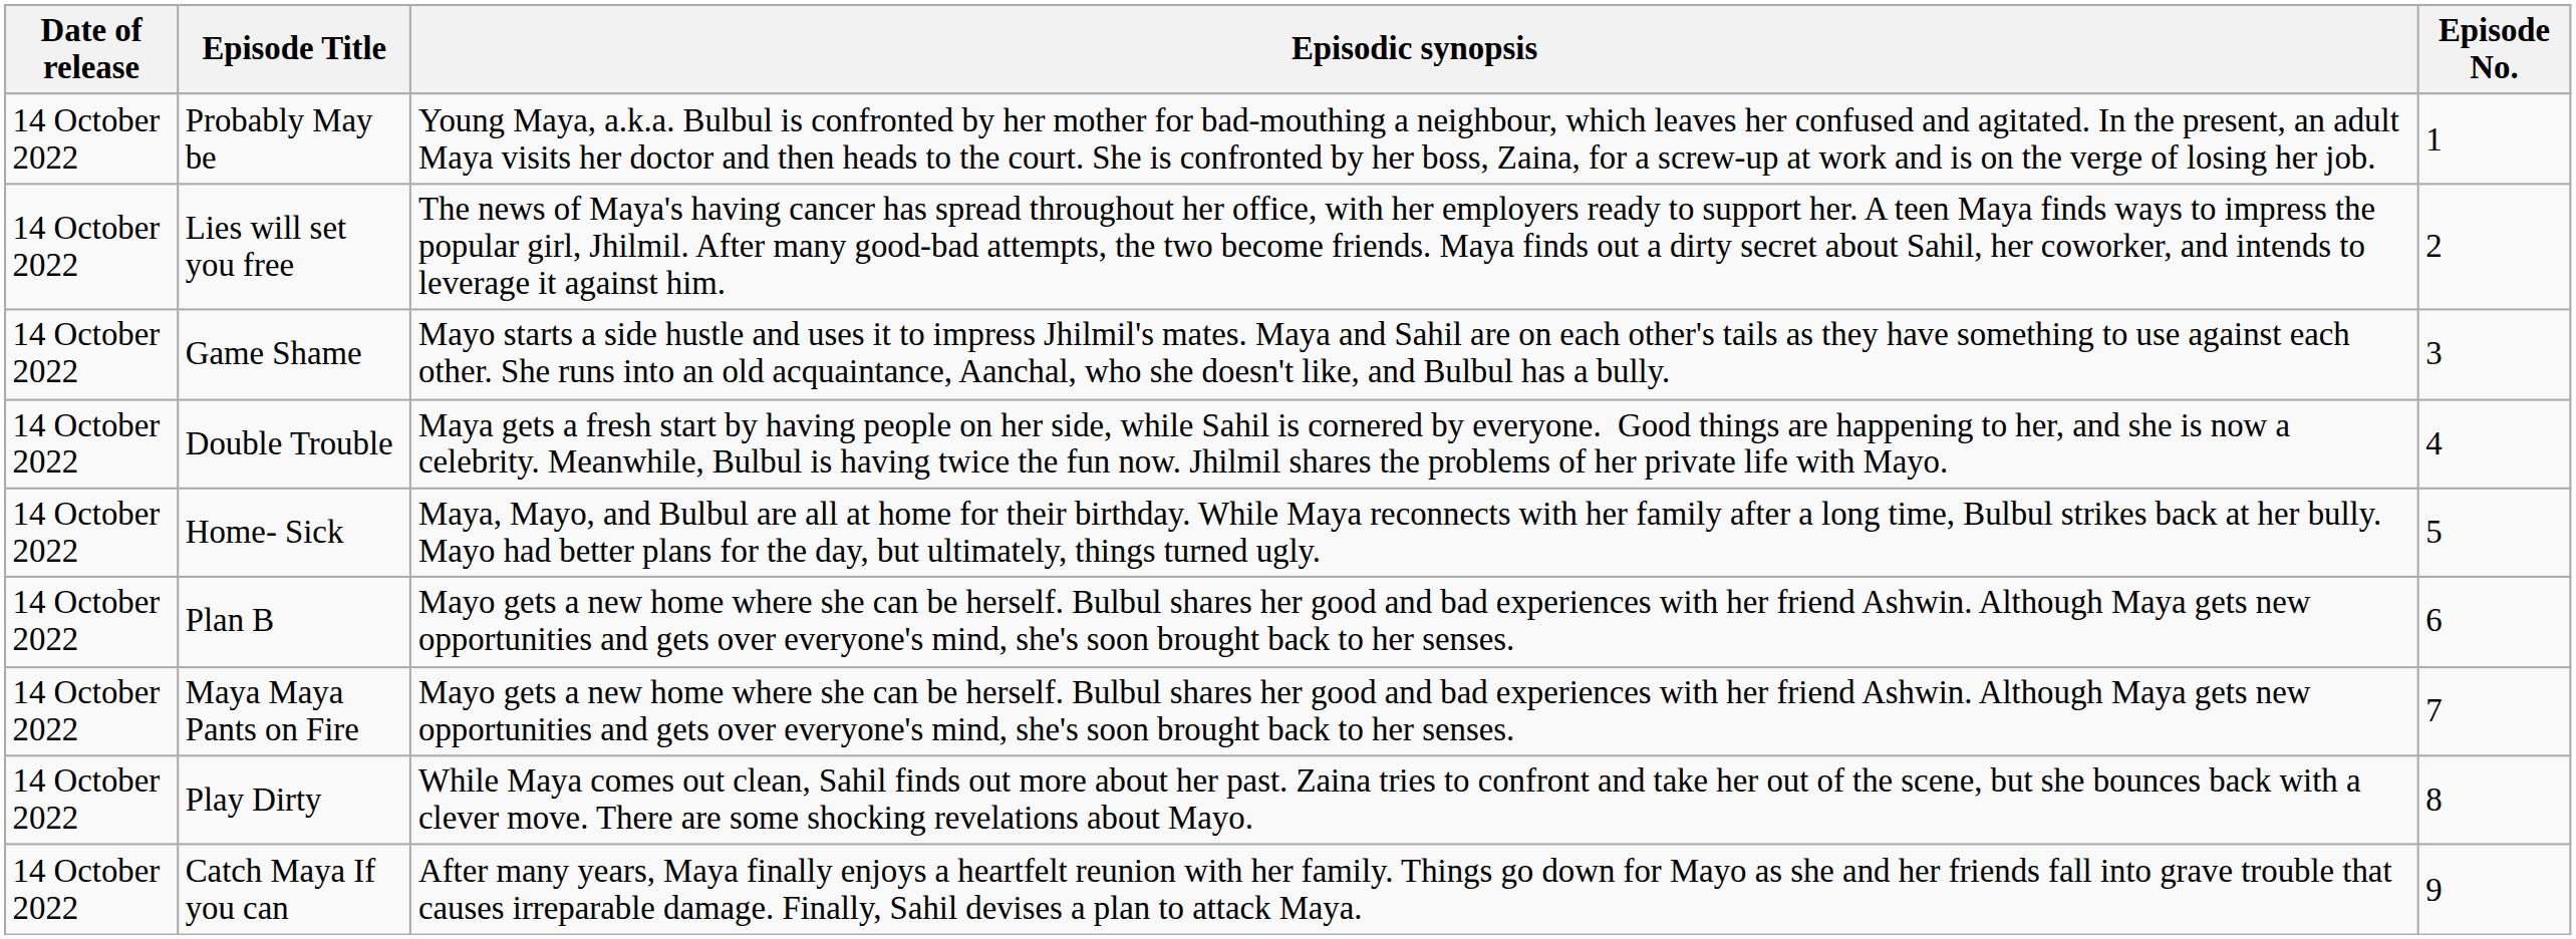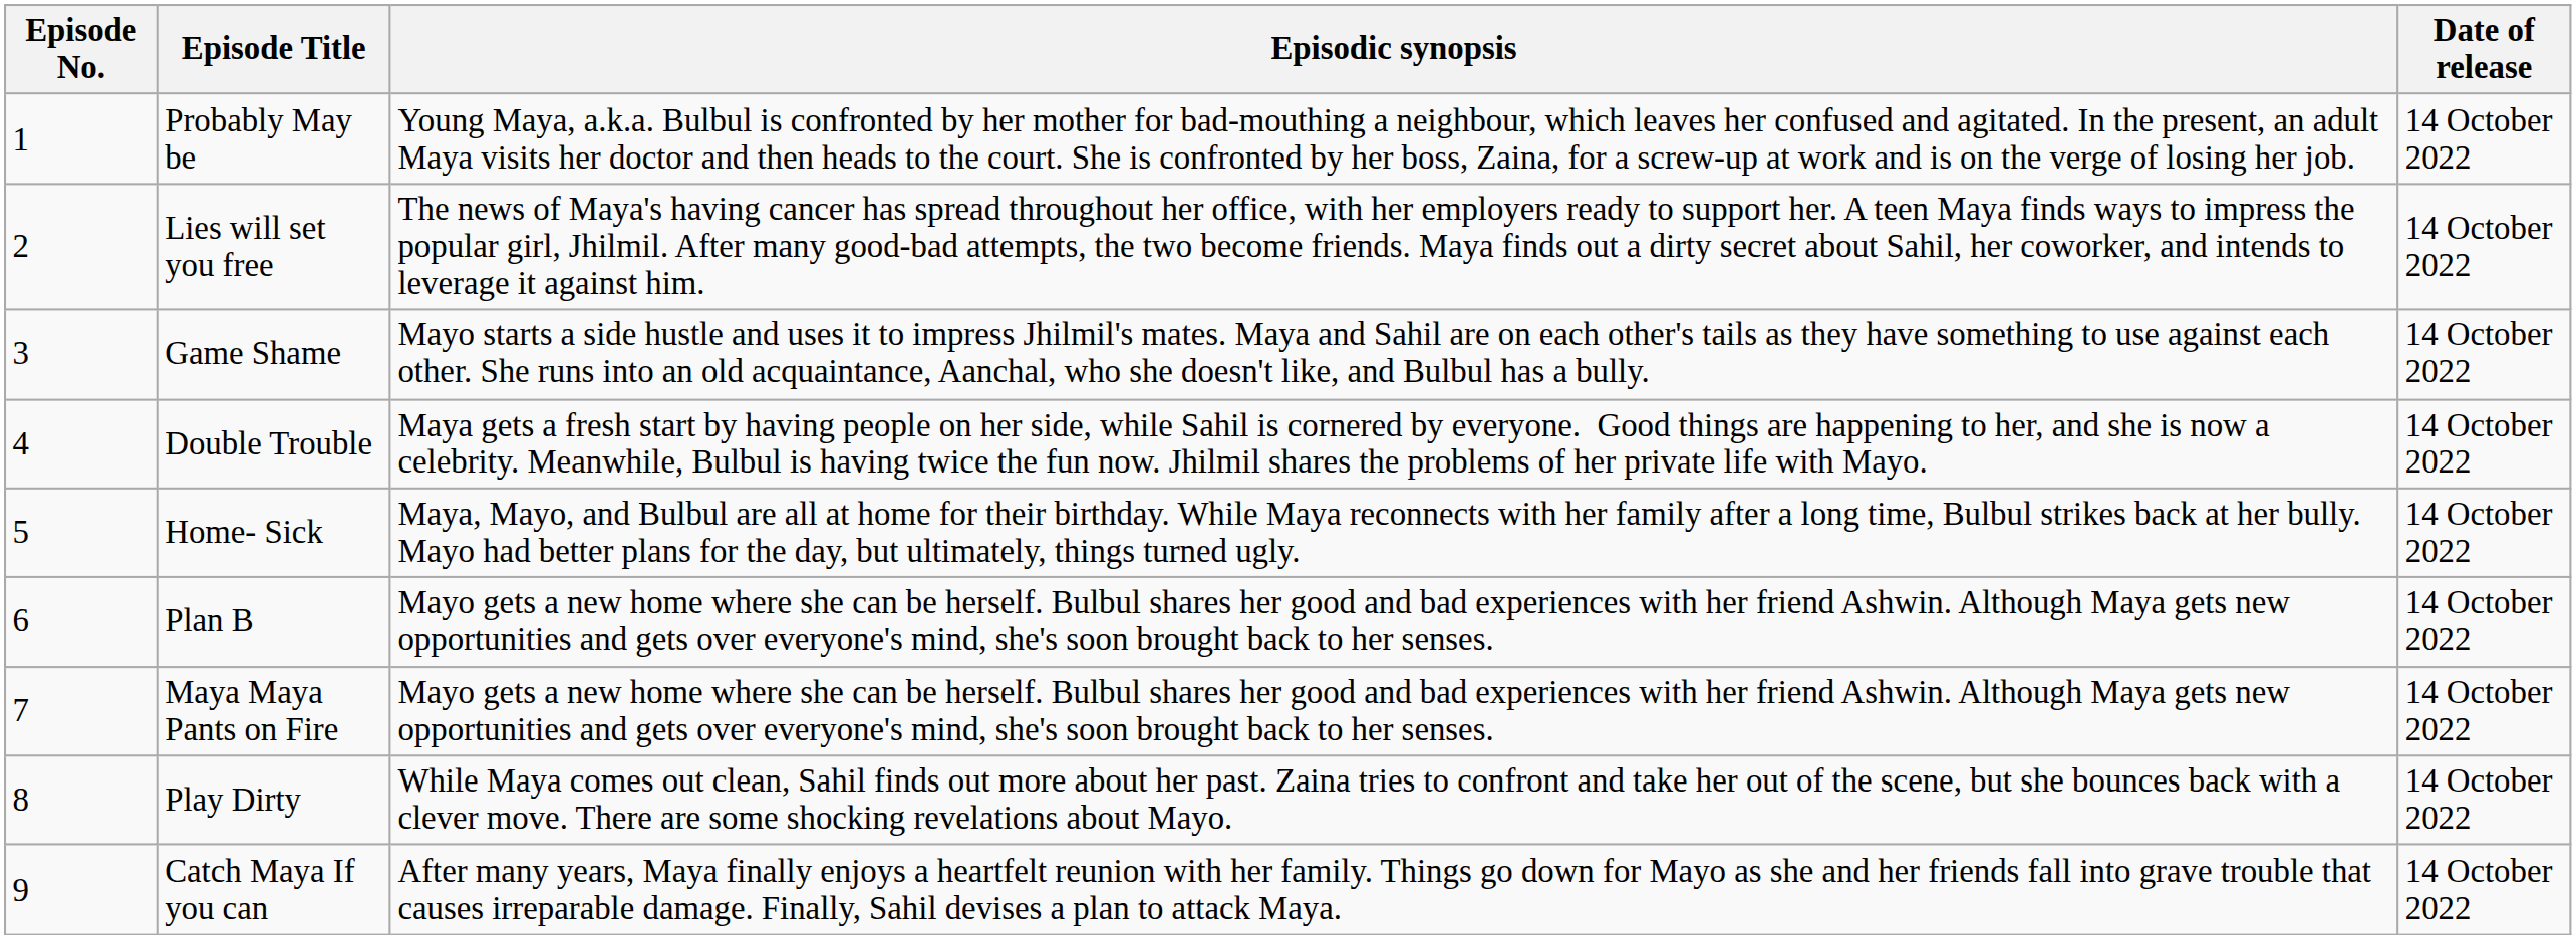columns swapped: Episode No. <-> Date of release
